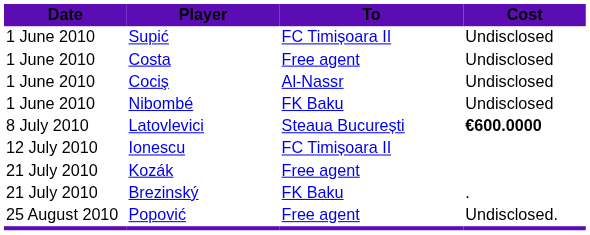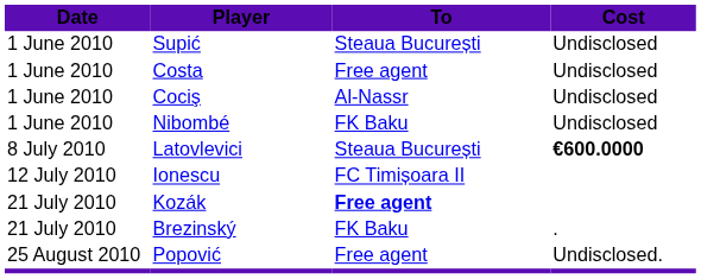Supić | To: FC Timișoara II -> Steaua București
Kozák | To: normal -> bold
